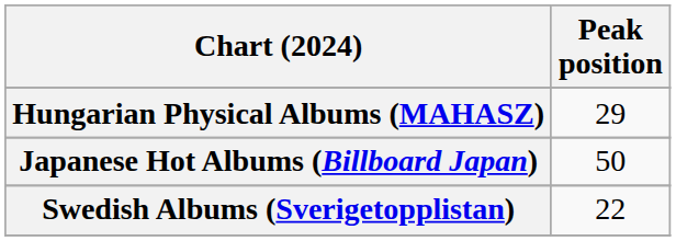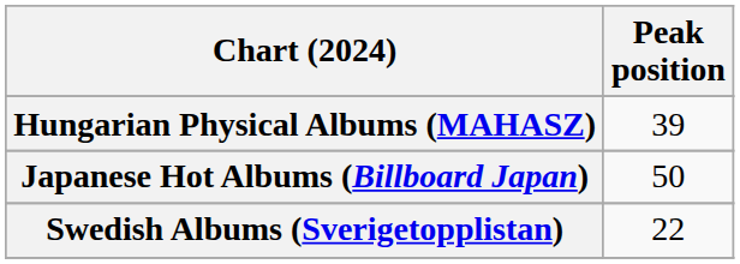Hungarian Physical Albums (MAHASZ) | Peak position: 29 -> 39
